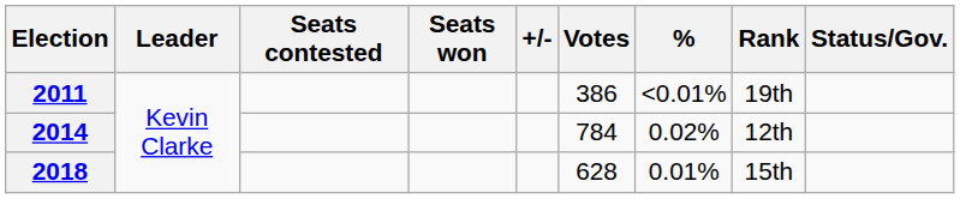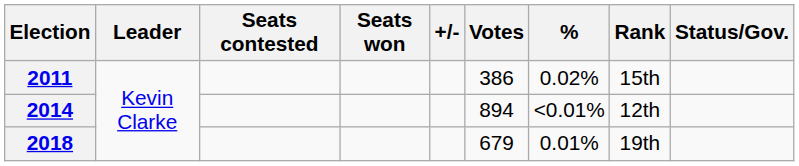2011 | %: <0.01% -> 0.02%
2011 | Rank: 19th -> 15th
2014 | Votes: 784 -> 894
2014 | %: 0.02% -> <0.01%
2018 | Votes: 628 -> 679
2018 | Rank: 15th -> 19th
